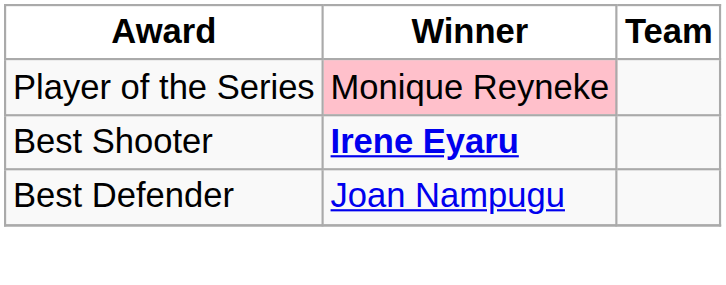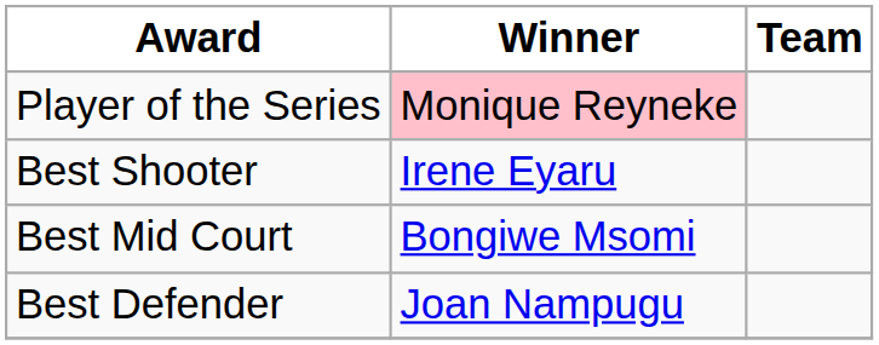Best Shooter | Winner: bold -> normal
+ row: Best Mid Court | Bongiwe Msomi
